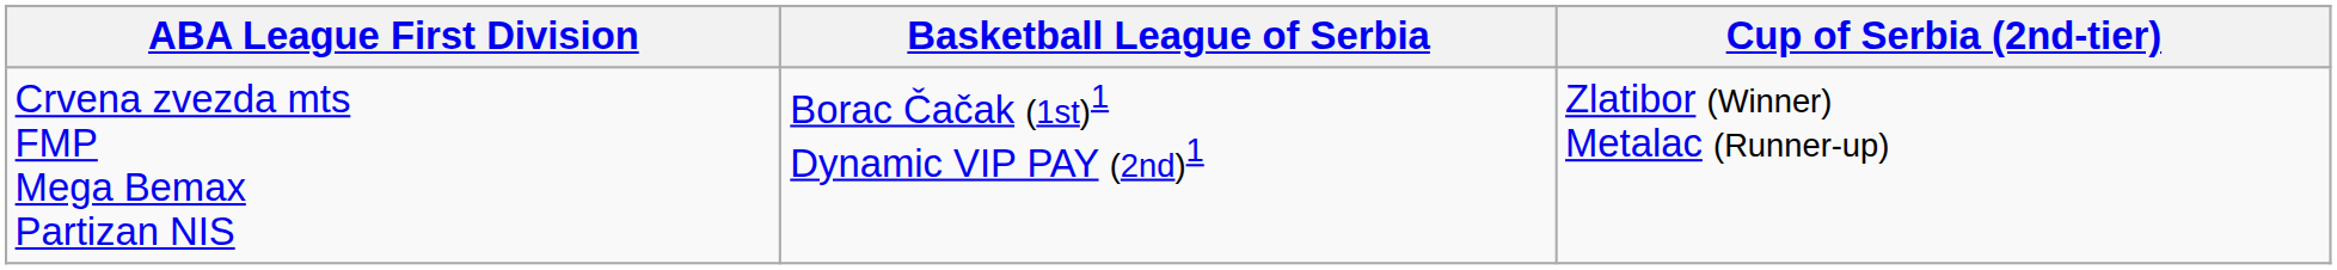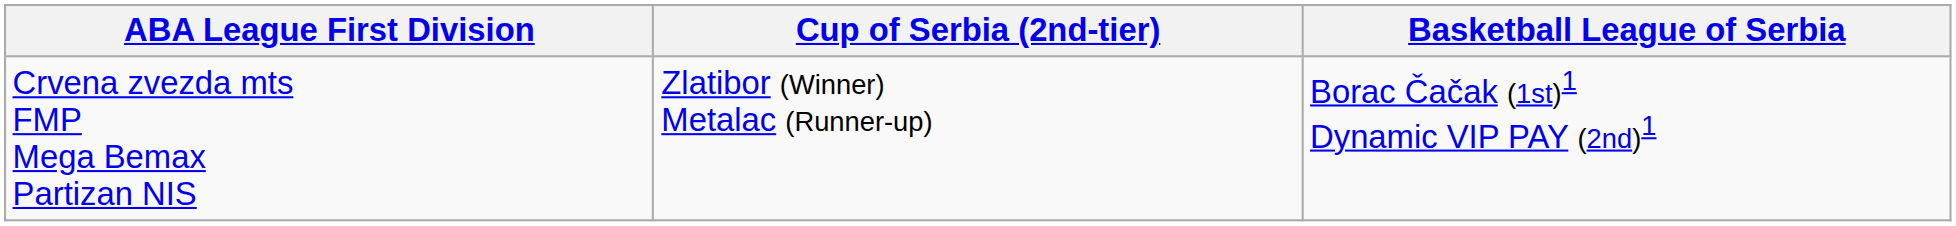columns swapped: Basketball League of Serbia <-> Cup of Serbia (2nd-tier)
